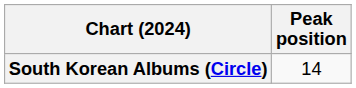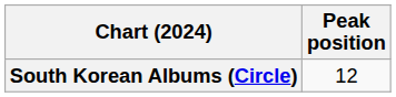South Korean Albums (Circle) | Peak position: 14 -> 12
